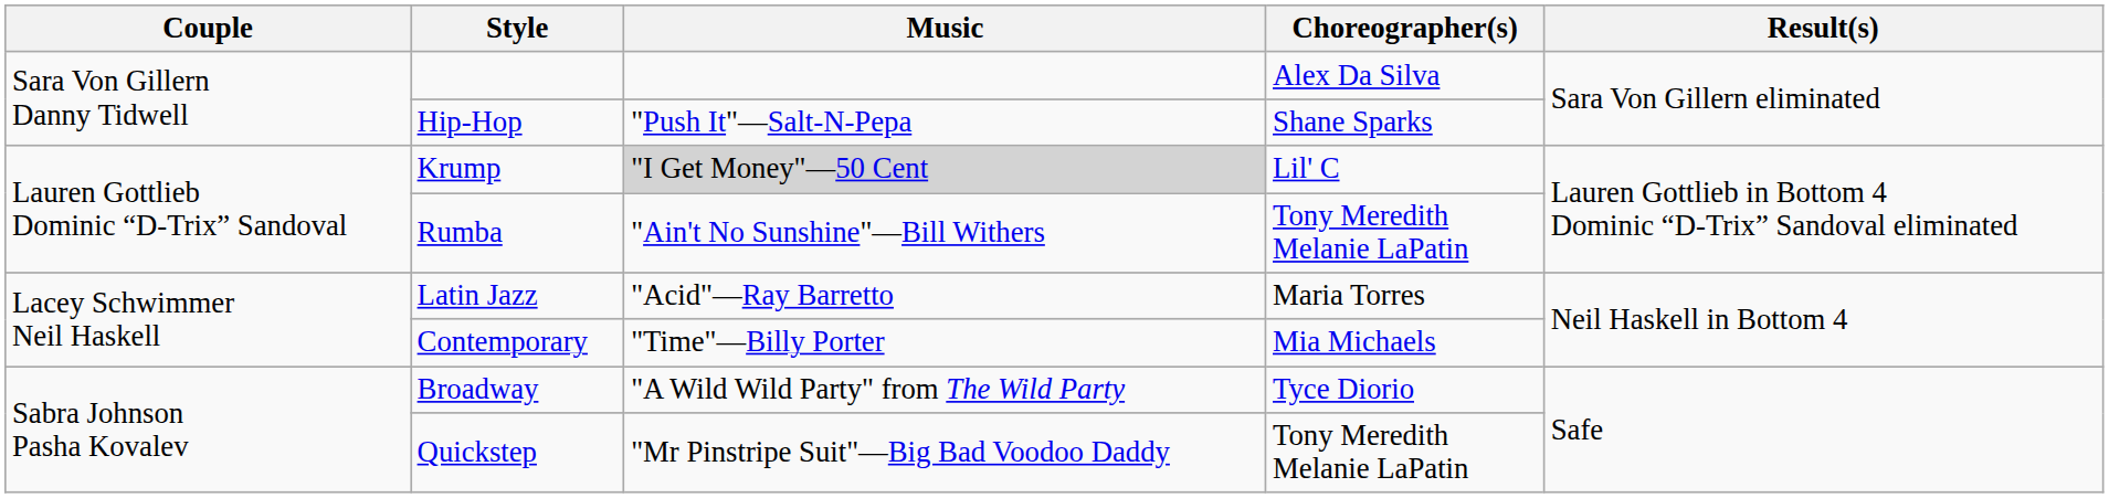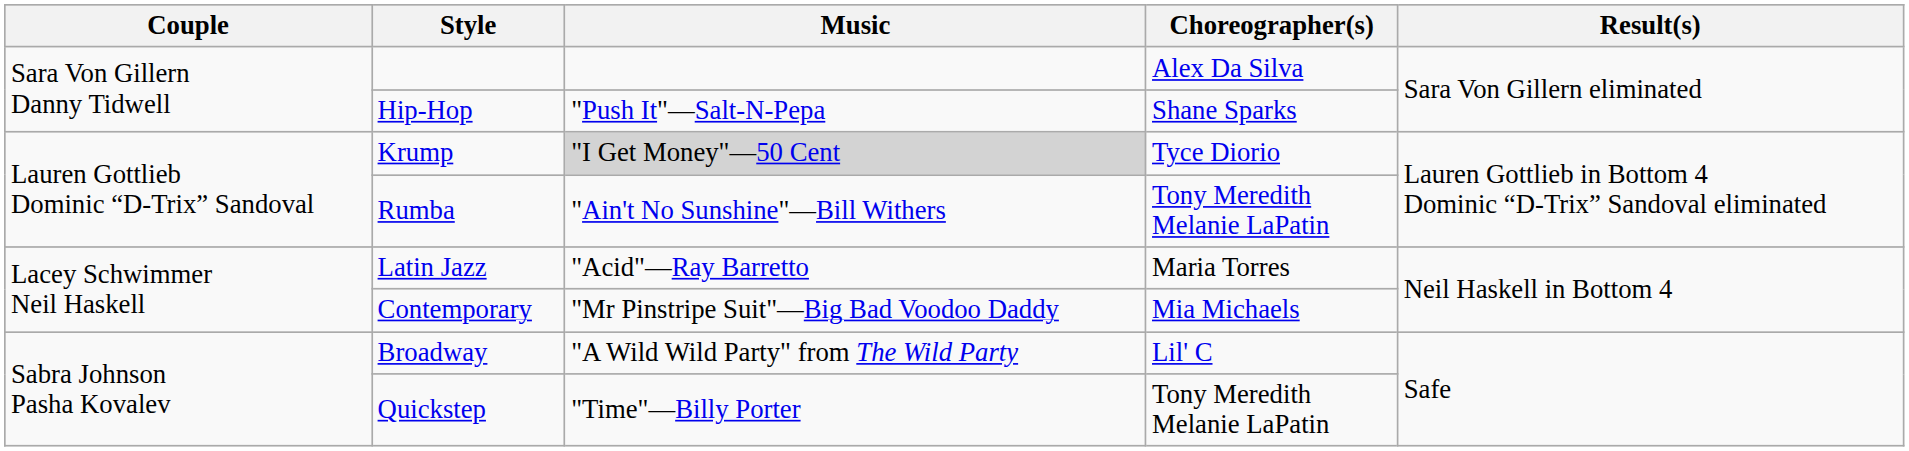Krump | Choreographer(s): Lil' C -> Tyce Diorio
Contemporary | Music: "Time"—Billy Porter -> "Mr Pinstripe Suit"—Big Bad Voodoo Daddy
Broadway | Choreographer(s): Tyce Diorio -> Lil' C
Quickstep | Music: "Mr Pinstripe Suit"—Big Bad Voodoo Daddy -> "Time"—Billy Porter
